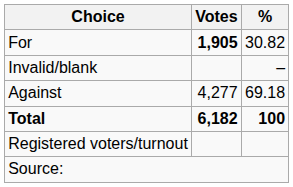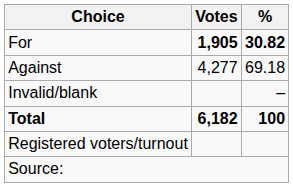For | %: normal -> bold
rows swapped: Against <-> Invalid/blank
